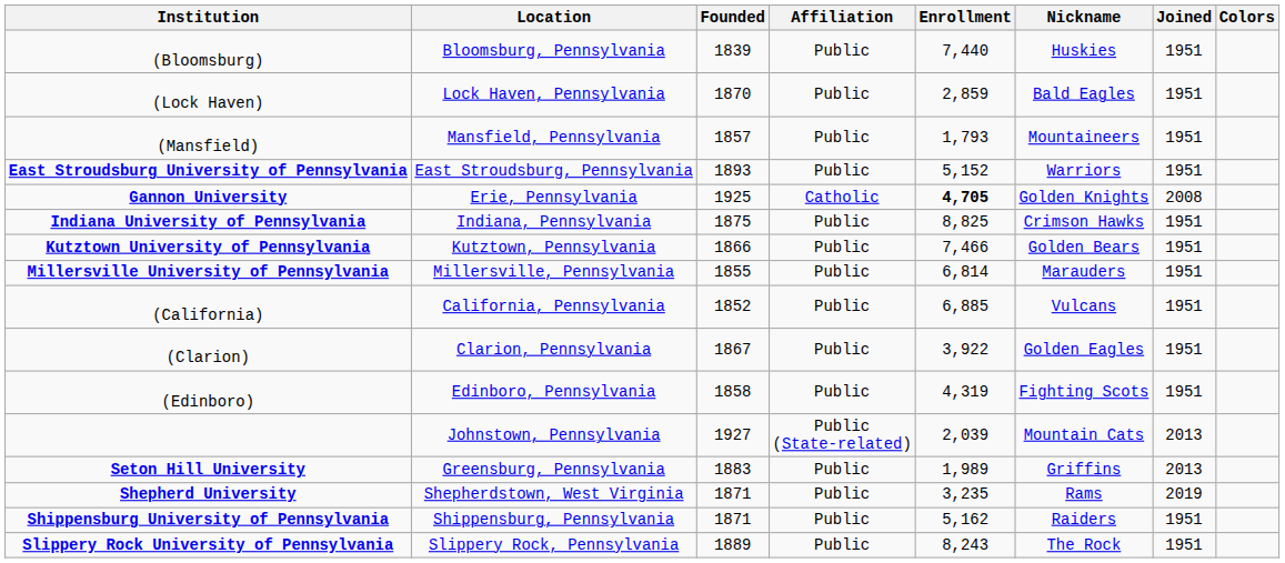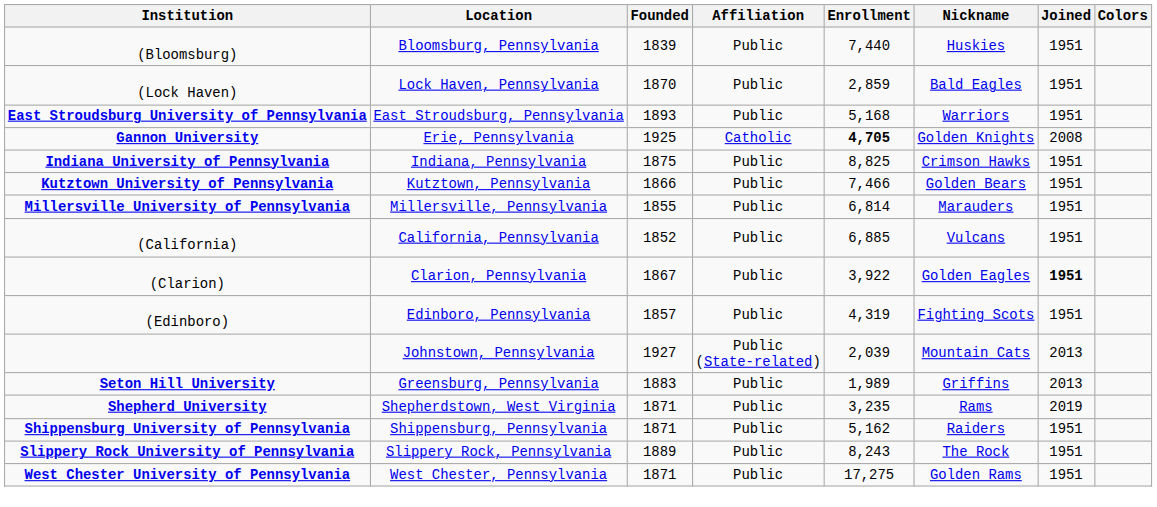- row: (Mansfield) | Mansfield, Pennsylvania | 1857 | Public | 1,793 | Mountaineers | 1951
East Stroudsburg University of Pennsylvania | Enrollment: 5,152 -> 5,168
(Clarion) | Joined: normal -> bold
(Edinboro) | Founded: 1858 -> 1857
+ row: West Chester University of Pennsylvania | West Chester, Pennsylvania | 1871 | Public | 17,275 | Golden Rams | 1951
